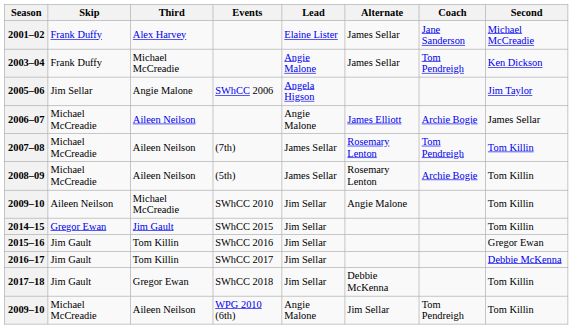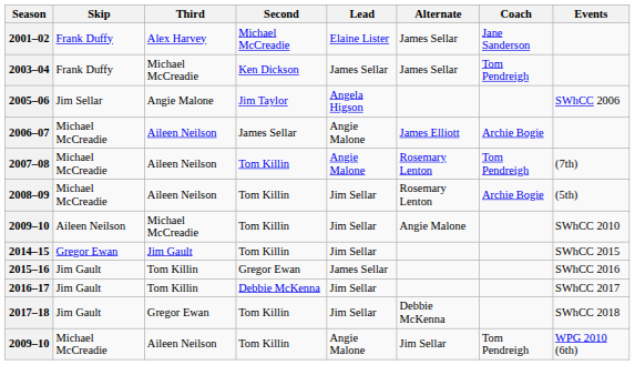columns swapped: Second <-> Events
2003–04 | Lead: Angie Malone -> James Sellar
2007–08 | Lead: James Sellar -> Angie Malone
2008–09 | Lead: James Sellar -> Jim Sellar
2015–16 | Lead: Jim Sellar -> James Sellar
